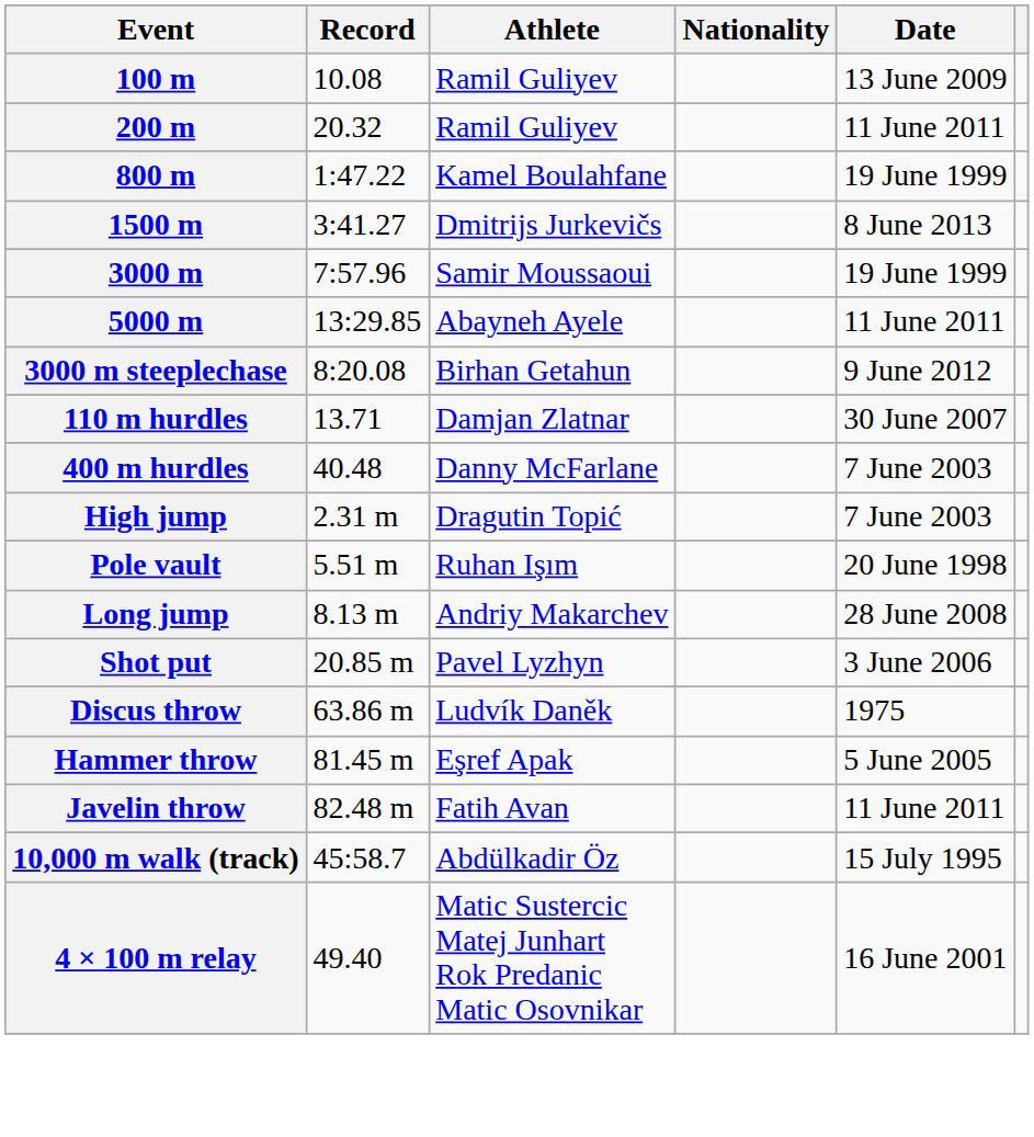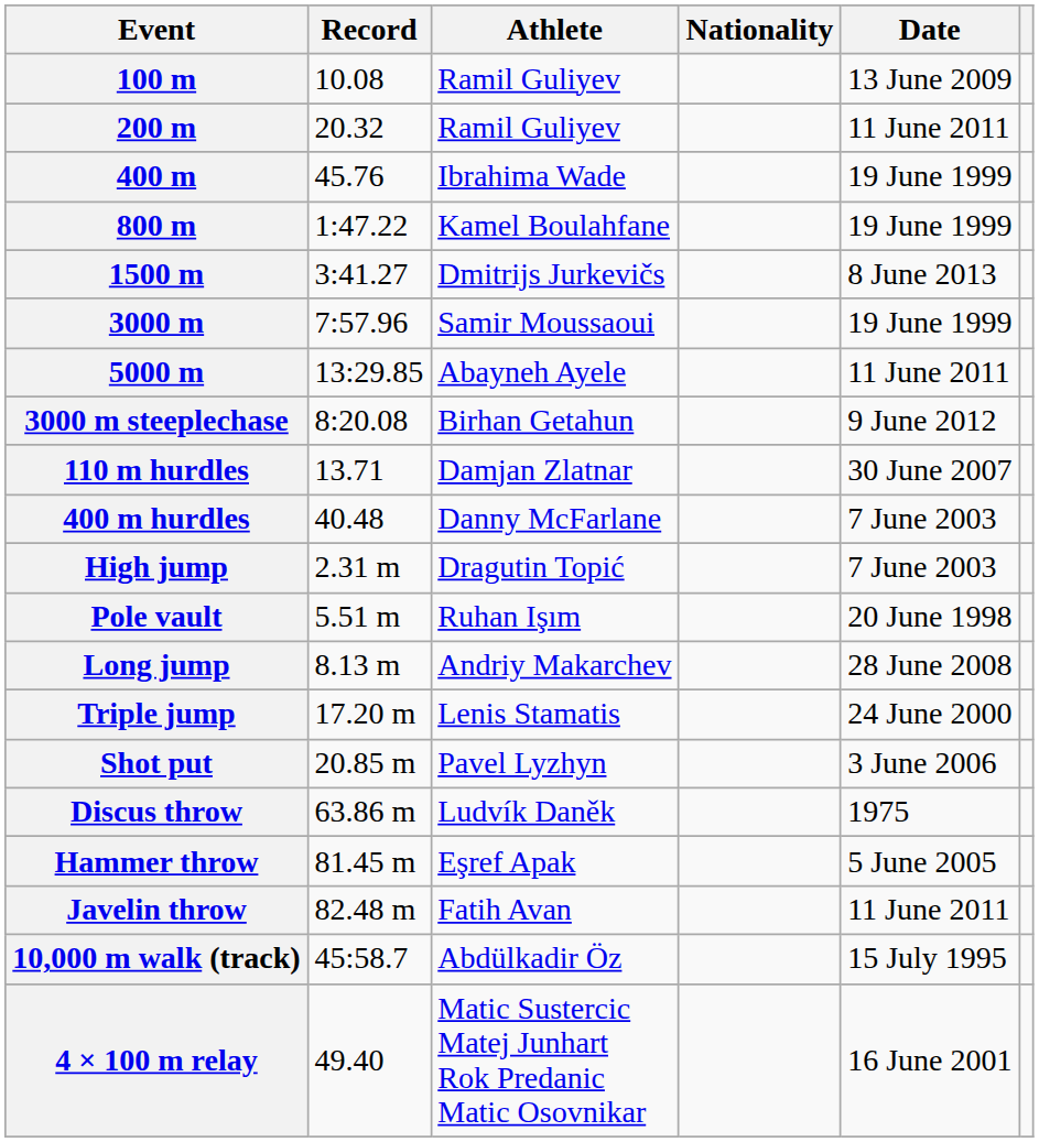+ row: 400 m | 45.76 | Ibrahima Wade | 19 June 1999
+ row: Triple jump | 17.20 m | Lenis Stamatis | 24 June 2000
